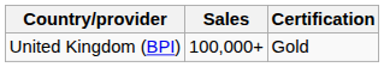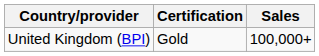columns swapped: Certification <-> Sales
